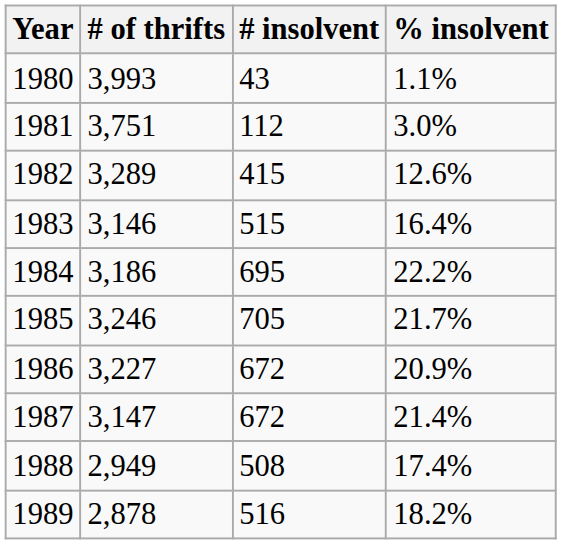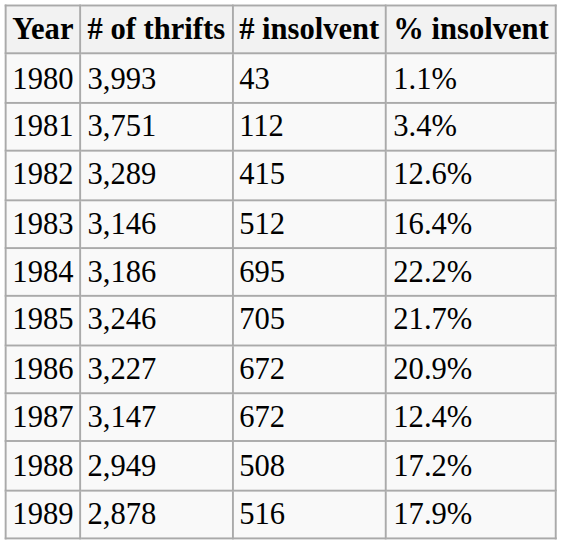1981 | % insolvent: 3.0% -> 3.4%
1983 | # insolvent: 515 -> 512
1987 | % insolvent: 21.4% -> 12.4%
1988 | % insolvent: 17.4% -> 17.2%
1989 | % insolvent: 18.2% -> 17.9%
